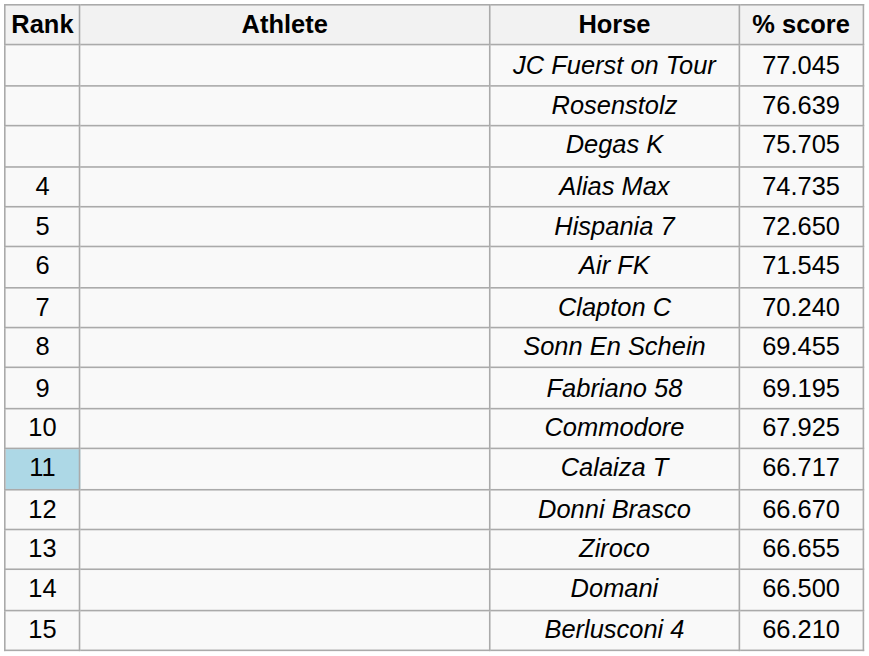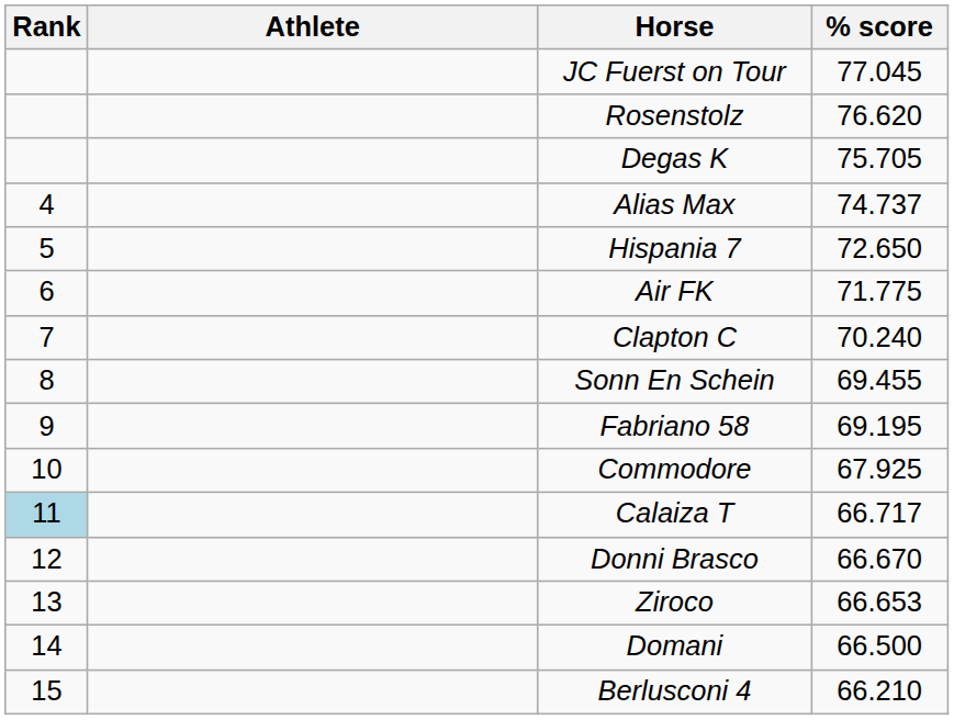Rosenstolz | % score: 76.639 -> 76.620
Alias Max | % score: 74.735 -> 74.737
Air FK | % score: 71.545 -> 71.775
Ziroco | % score: 66.655 -> 66.653
